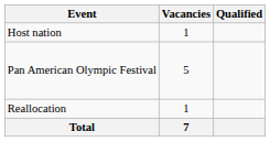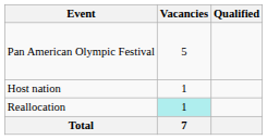rows swapped: Host nation <-> Pan American Olympic Festival
Reallocation | Vacancies: no background -> paleturquoise background
